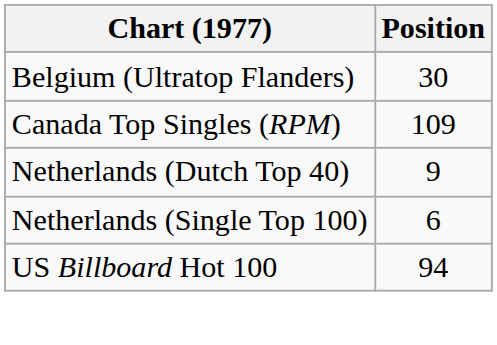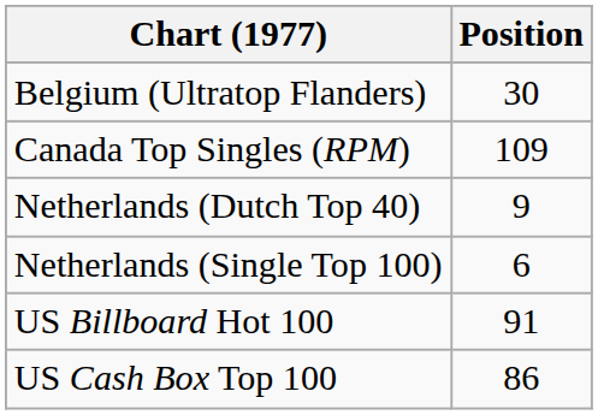US Billboard Hot 100 | Position: 94 -> 91
+ row: US Cash Box Top 100 | 86
